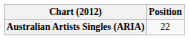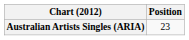Australian Artists Singles (ARIA) | Position: 22 -> 23
